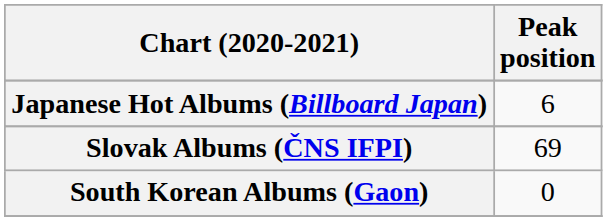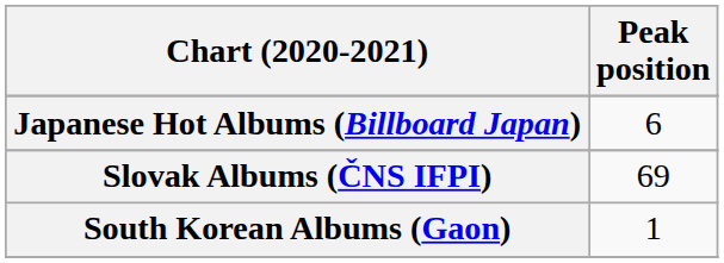South Korean Albums (Gaon) | Peak position: 0 -> 1
